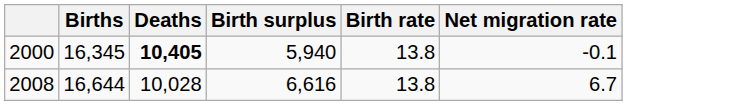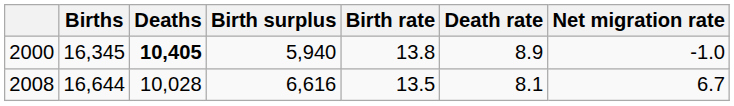+ column: Death rate | 8.9 | 8.1
2000 | Net migration rate: -0.1 -> -1.0
2008 | Birth rate: 13.8 -> 13.5
